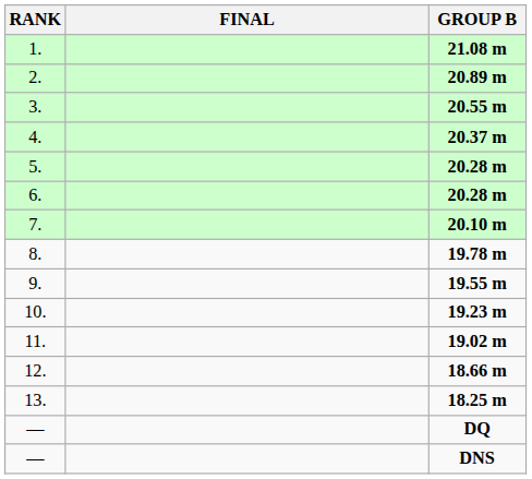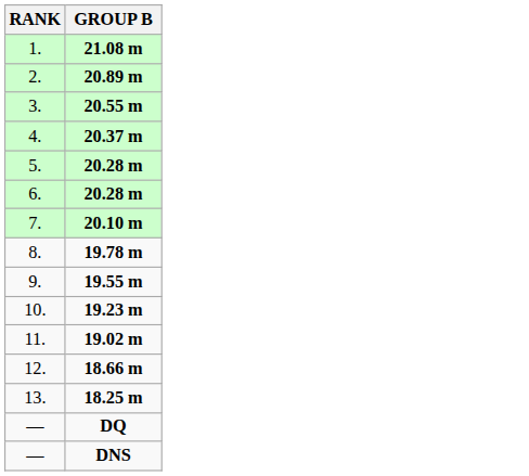- column: FINAL
